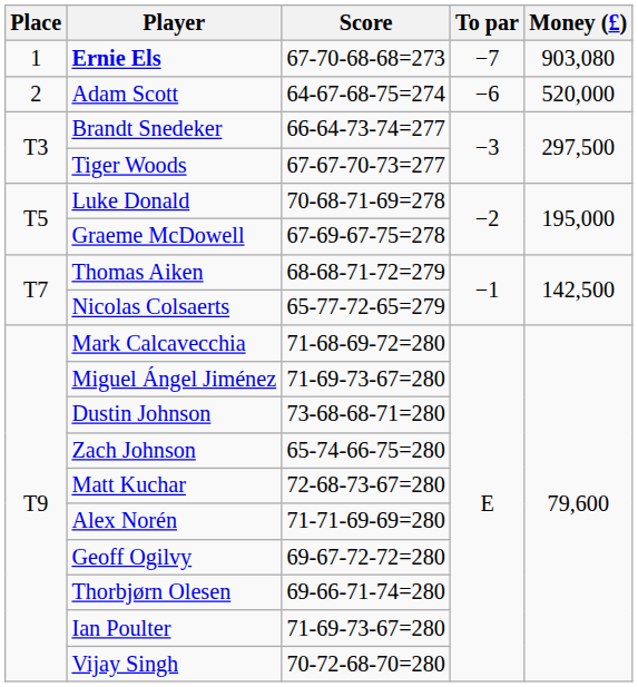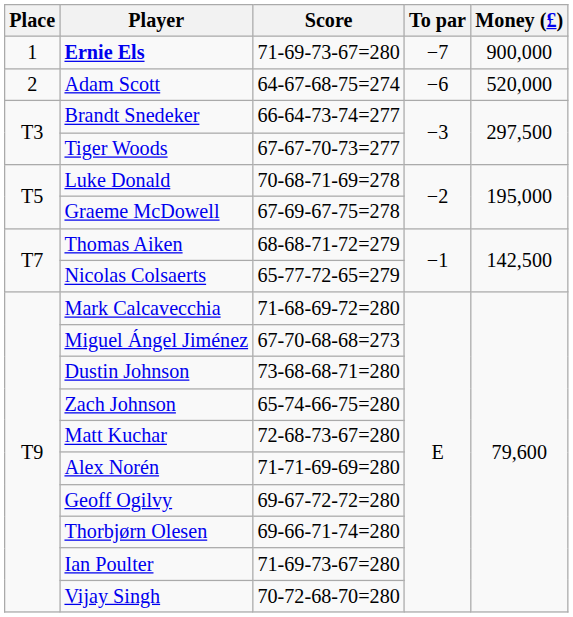Ernie Els | Score: 67-70-68-68=273 -> 71-69-73-67=280
Ernie Els | Money (£): 903,080 -> 900,000
Miguel Ángel Jiménez | Score: 71-69-73-67=280 -> 67-70-68-68=273
